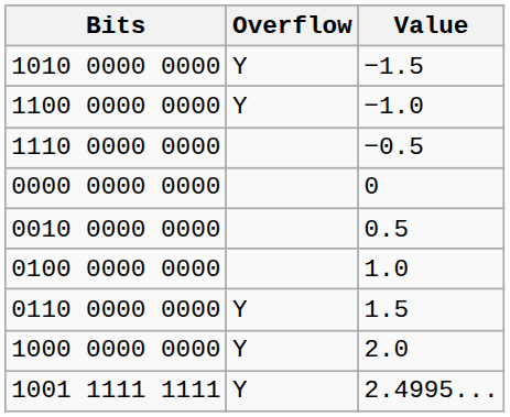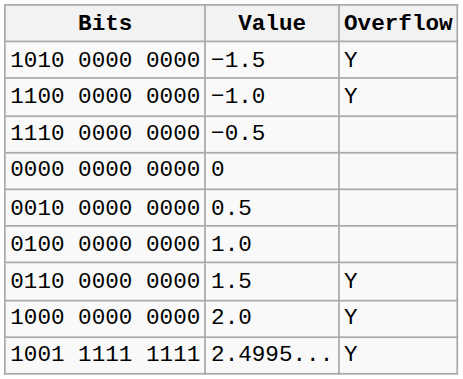columns swapped: Value <-> Overflow
